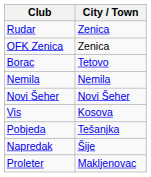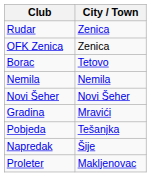- row: Vis | Kosova
+ row: Gradina | Mravići
